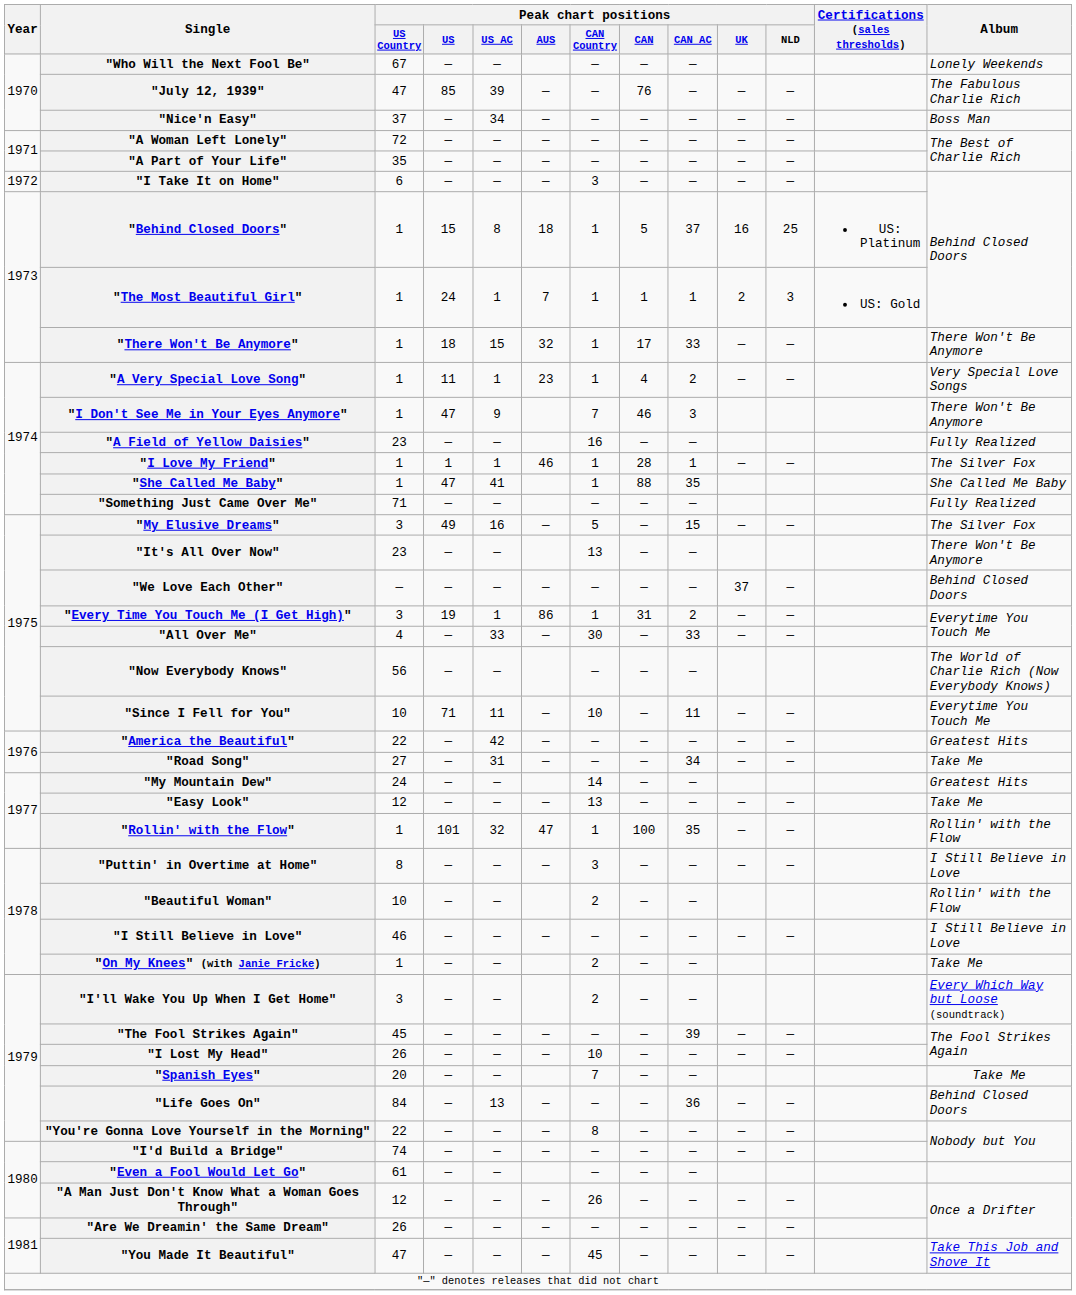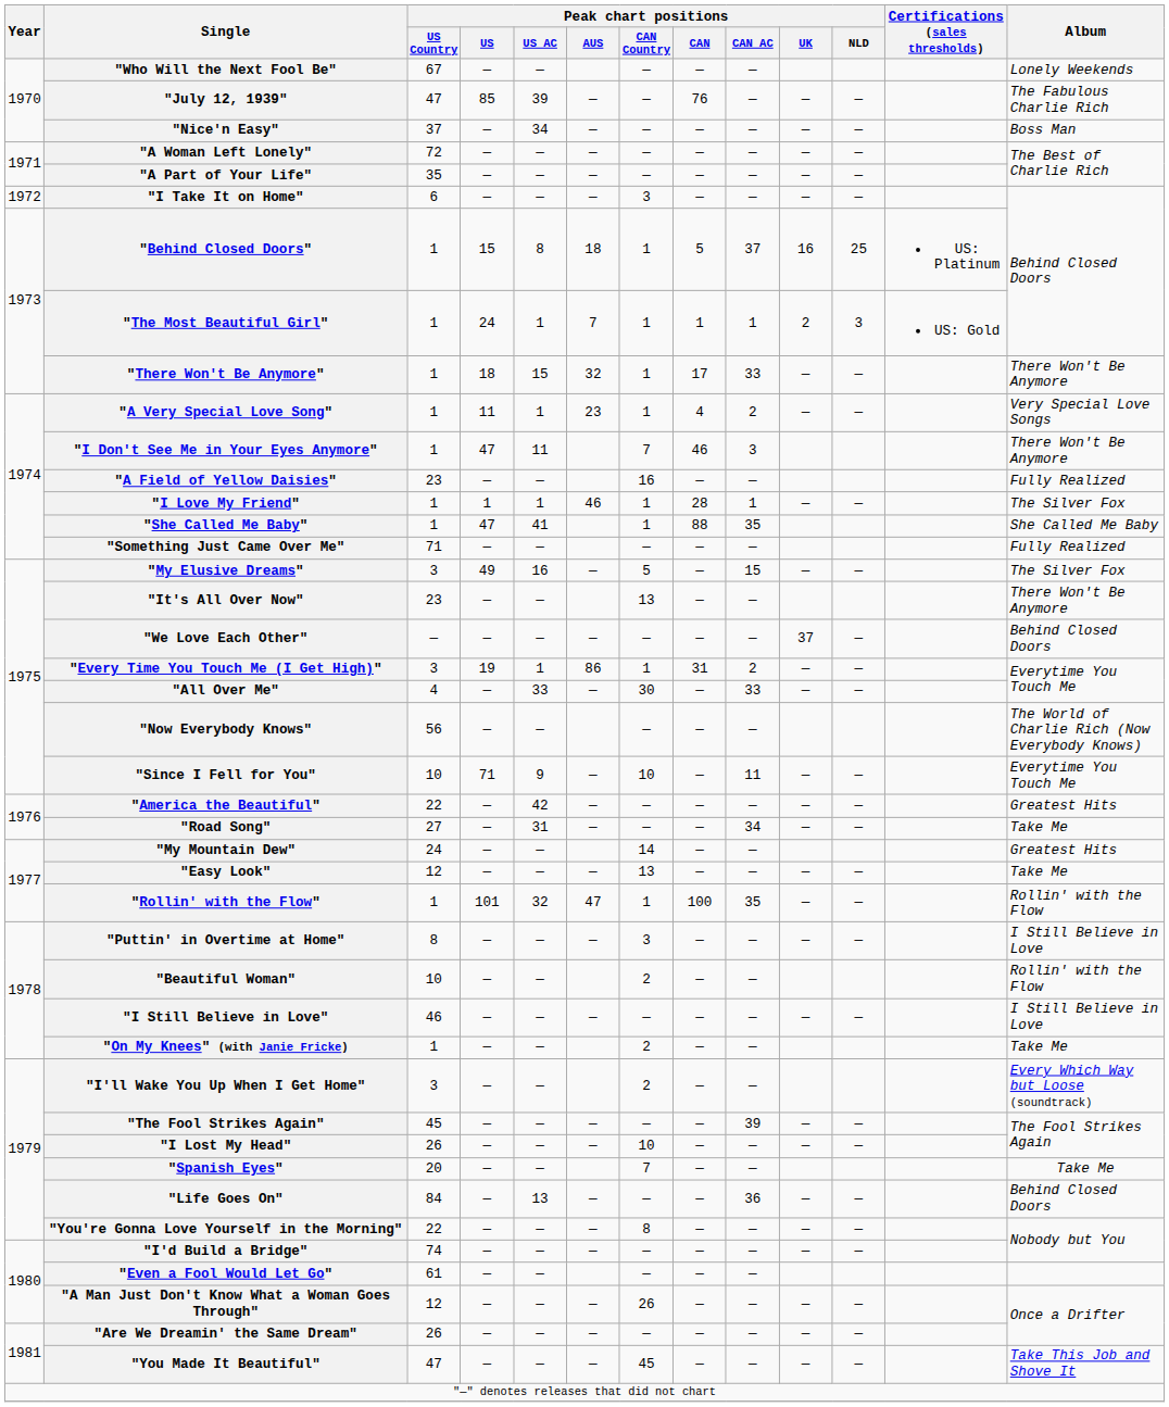"I Don't See Me in Your Eyes Anymore" | Peak chart positions / US AC: 9 -> 11
"Since I Fell for You" | Peak chart positions / US AC: 11 -> 9
